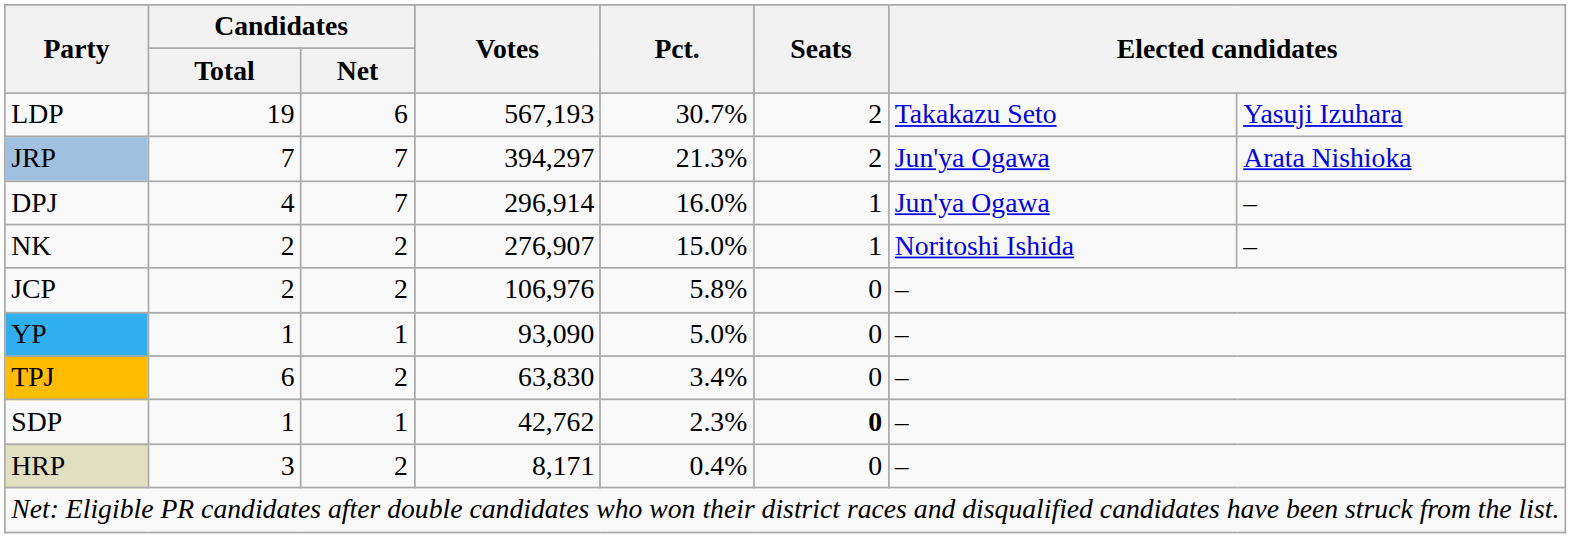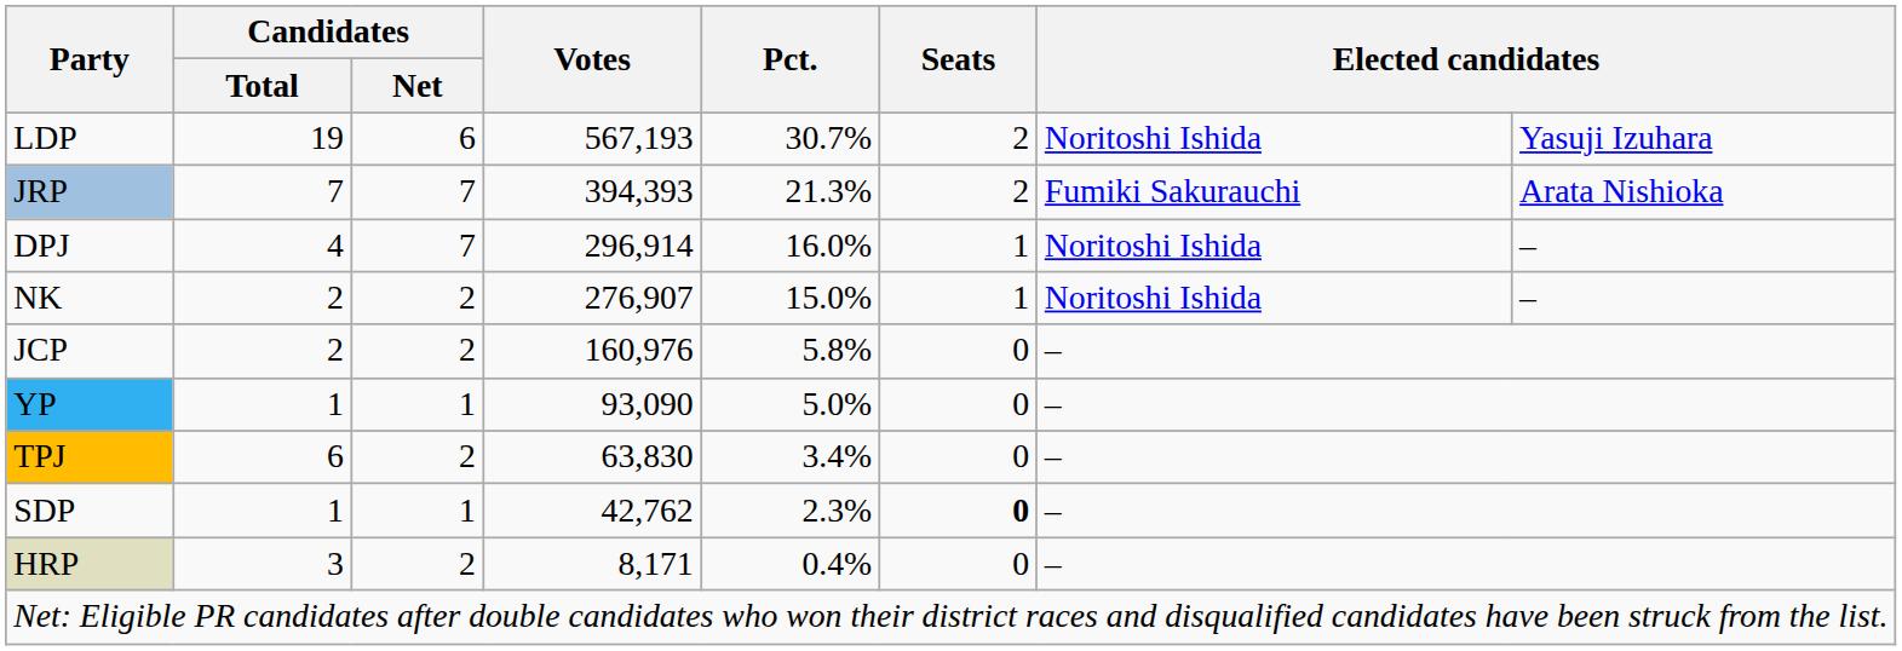LDP | column 7: Takakazu Seto -> Noritoshi Ishida
JRP | Votes: 394,297 -> 394,393
JRP | column 7: Jun'ya Ogawa -> Fumiki Sakurauchi
DPJ | column 7: Jun'ya Ogawa -> Noritoshi Ishida
JCP | Votes: 106,976 -> 160,976
